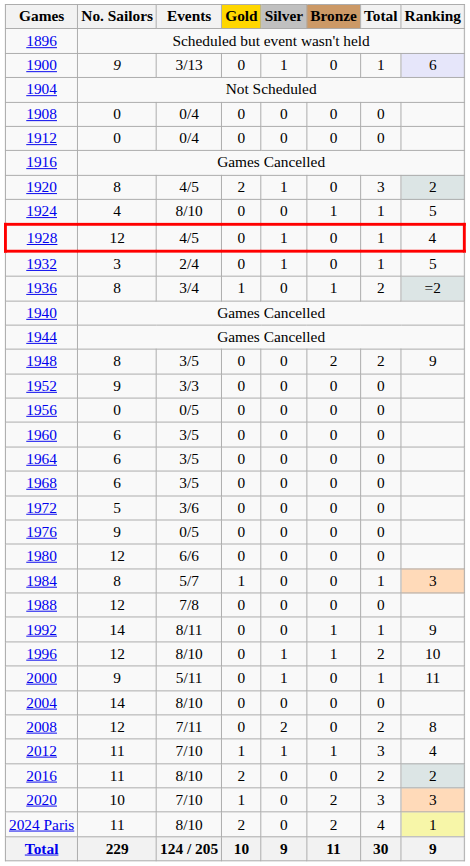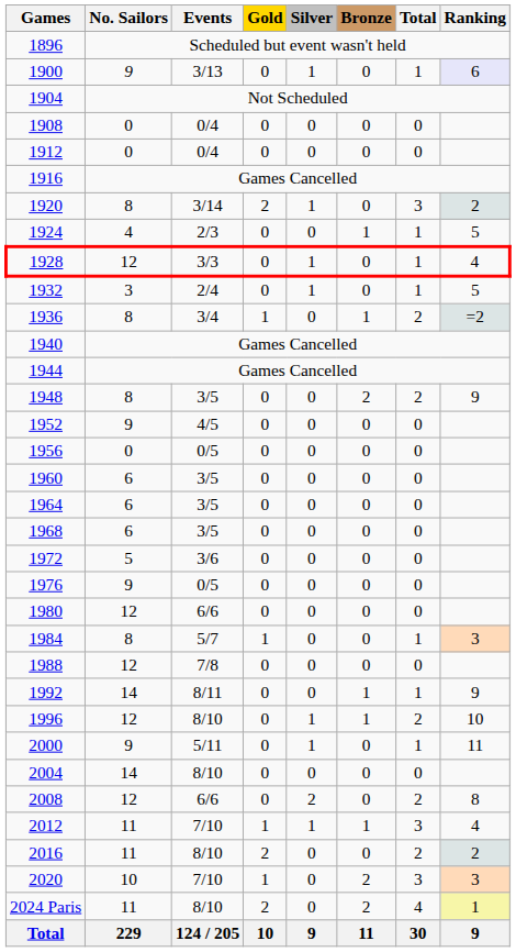1920 | Events: 4/5 -> 3/14
1924 | Events: 8/10 -> 2/3
1928 | Events: 4/5 -> 3/3
1952 | Events: 3/3 -> 4/5
2008 | Events: 7/11 -> 6/6
